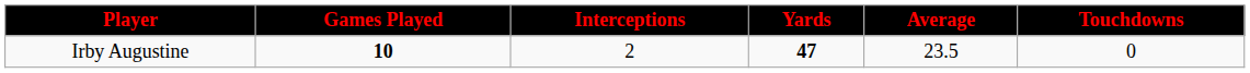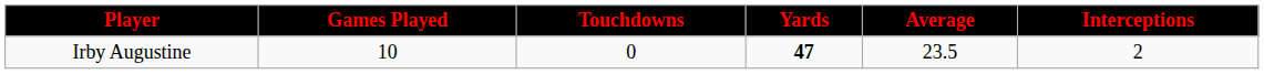columns swapped: Interceptions <-> Touchdowns
Irby Augustine | Games Played: bold -> normal
